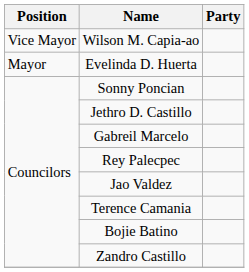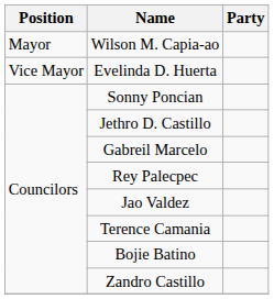Wilson M. Capia-ao | Position: Vice Mayor -> Mayor
Evelinda D. Huerta | Position: Mayor -> Vice Mayor
